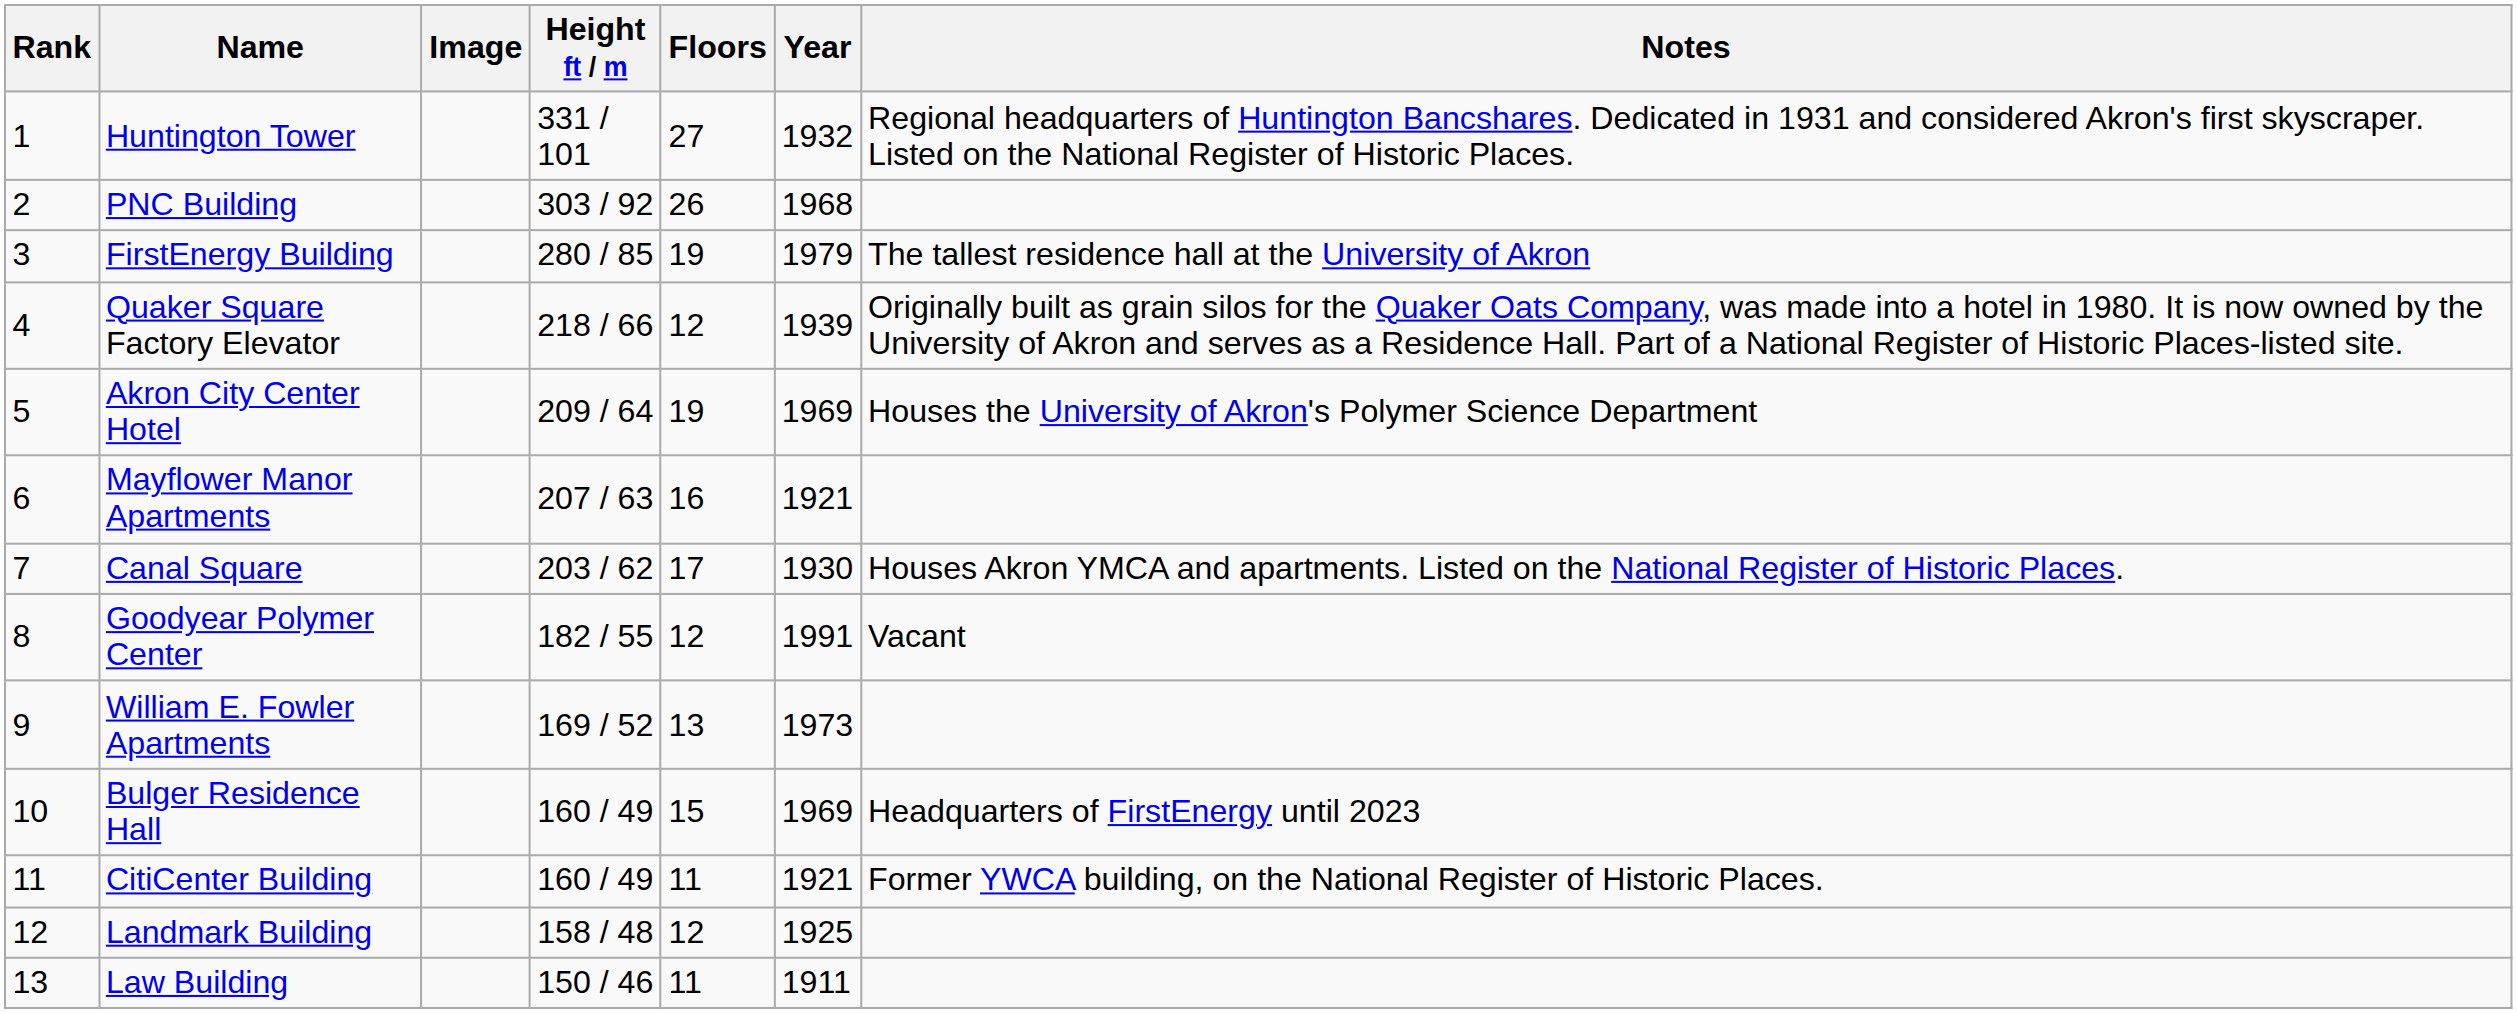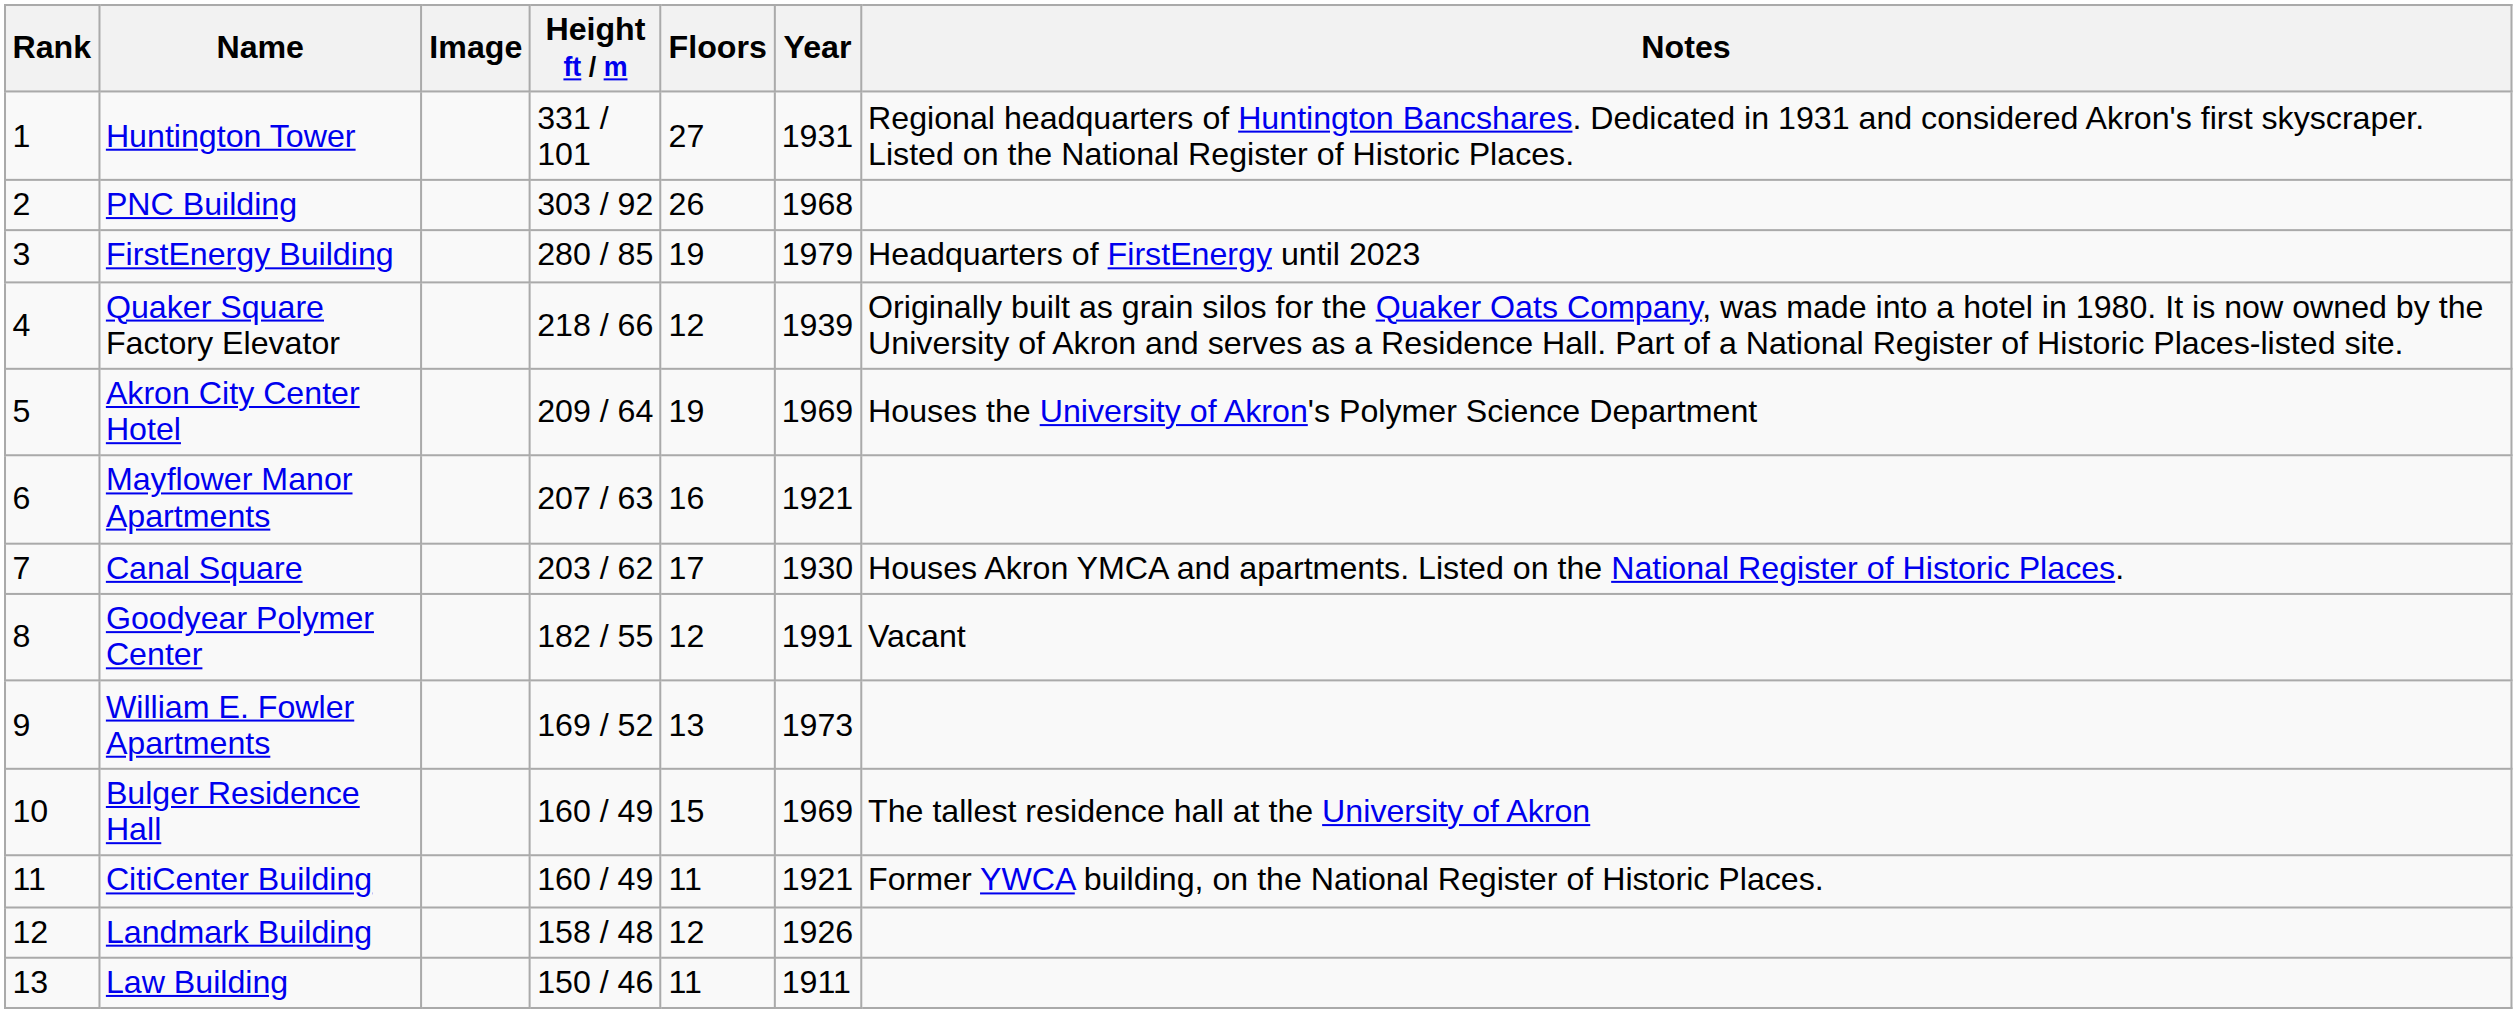Huntington Tower | Year: 1932 -> 1931
FirstEnergy Building | Notes: The tallest residence hall at the University of Akron -> Headquarters of FirstEnergy until 2023
Bulger Residence Hall | Notes: Headquarters of FirstEnergy until 2023 -> The tallest residence hall at the University of Akron
Landmark Building | Year: 1925 -> 1926
